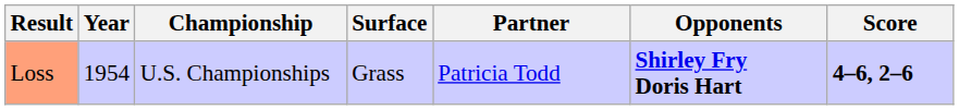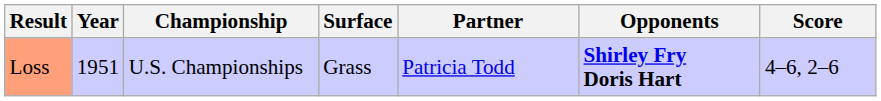Loss | Year: 1954 -> 1951
Loss | Score: bold -> normal
